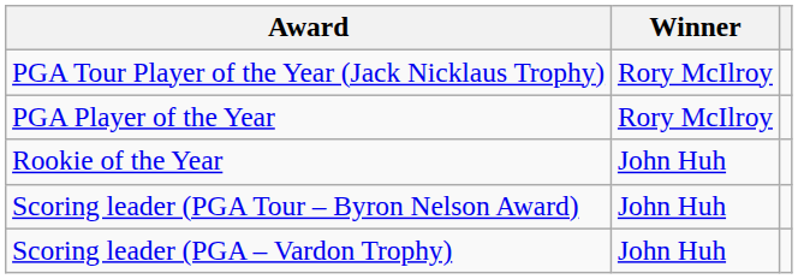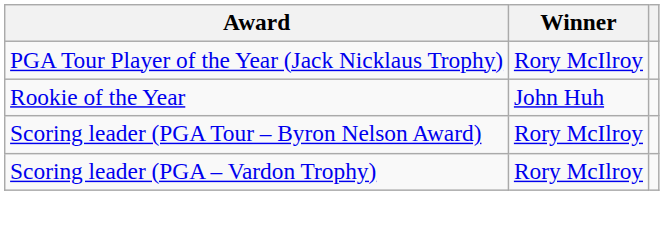- row: PGA Player of the Year | Rory McIlroy
Scoring leader (PGA Tour – Byron Nelson Award) | Winner: John Huh -> Rory McIlroy
Scoring leader (PGA – Vardon Trophy) | Winner: John Huh -> Rory McIlroy
